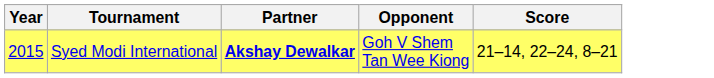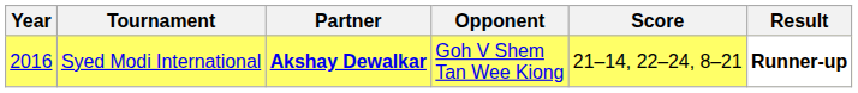+ column: Result | Runner-up
Syed Modi International | Year: 2015 -> 2016
